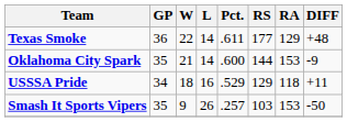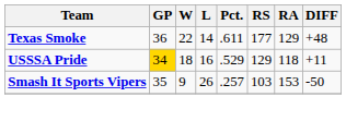- row: Oklahoma City Spark | 35 | 21 | 14 | .600 | 144 | 153 | -9
USSSA Pride | GP: no background -> gold background
